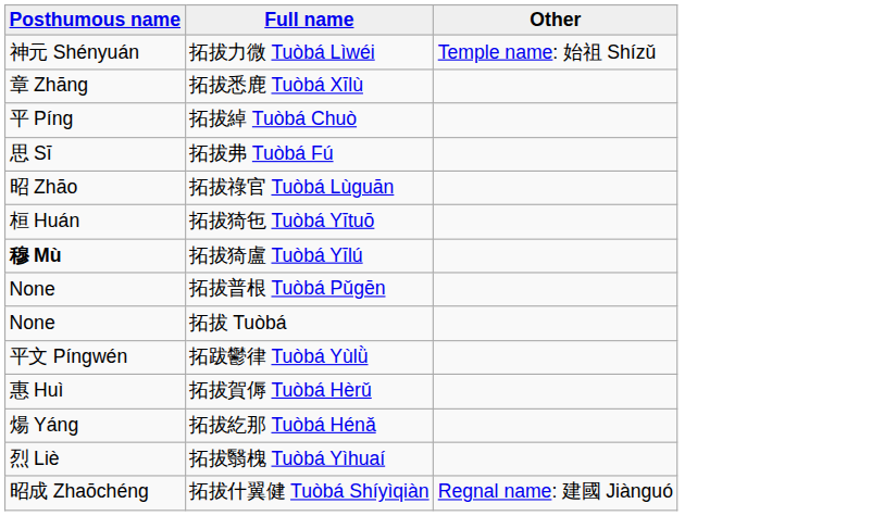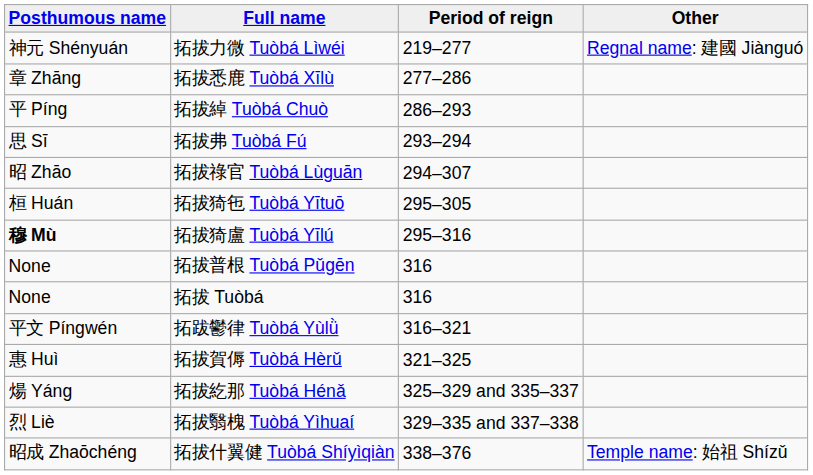+ column: Period of reign | 219–277 | 277–286 | 286–293 | 293–294 | 294–307 | 295–305 | 295–316 | 316 | 316 | 316–321 | 321–325 | 325–329 and 335–337 | 329–335 and 337–338 | 338–376
拓拔力微 Tuòbá Lìwéi | Other: Temple name: 始祖 Shízǔ -> Regnal name: 建國 Jiànguó
拓拔什翼健 Tuòbá Shíyìqiàn | Other: Regnal name: 建國 Jiànguó -> Temple name: 始祖 Shízǔ
